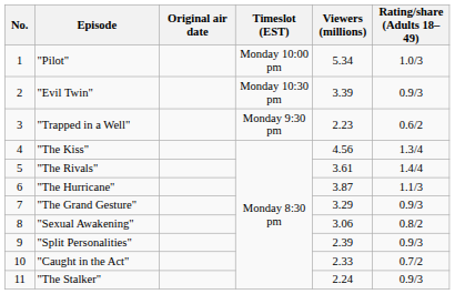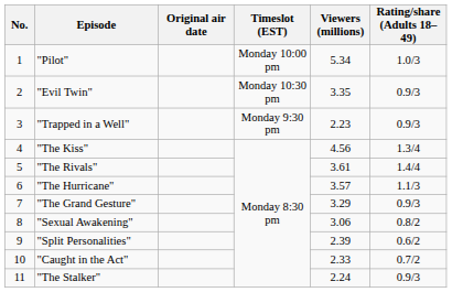"Evil Twin" | Viewers (millions): 3.39 -> 3.35
"Trapped in a Well" | Rating/share (Adults 18–49): 0.6/2 -> 0.9/3
"The Hurricane" | Viewers (millions): 3.87 -> 3.57
"Split Personalities" | Rating/share (Adults 18–49): 0.9/3 -> 0.6/2
